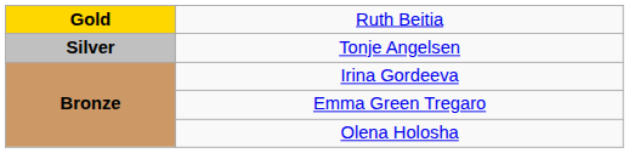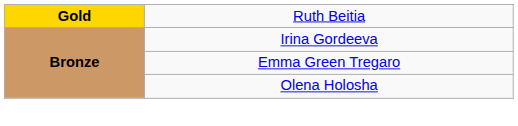- row: Silver | Tonje Angelsen
